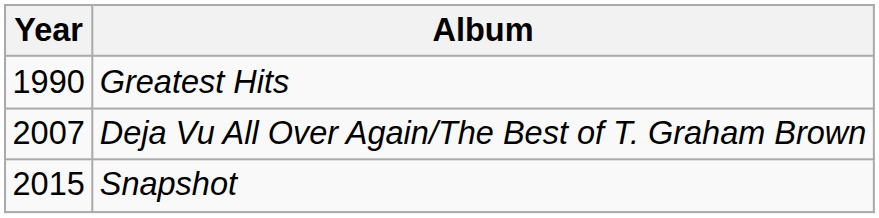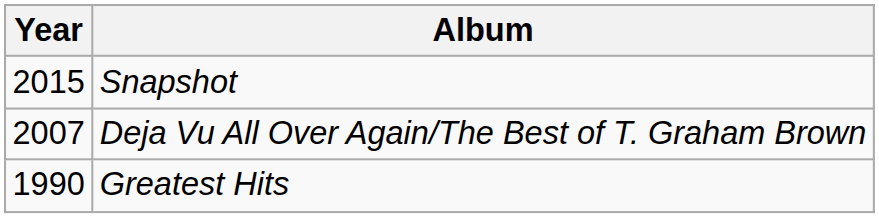rows swapped: Greatest Hits <-> Snapshot
